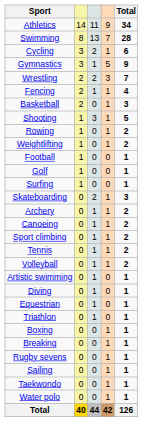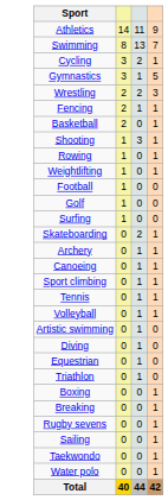- column: Total | 34 | 28 | 6 | 9 | 7 | 4 | 3 | 5 | 2 | 2 | 1 | 1 | 1 | 3 | 2 | 2 | 2 | 2 | 2 | 1 | 1 | 1 | 1 | 1 | 1 | 1 | 1 | 1 | 1 | 126
